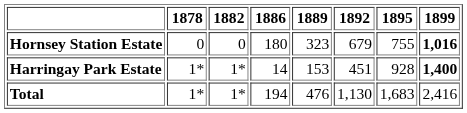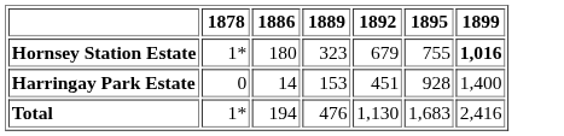- column: 1882 | 0 | 1* | 1*
Hornsey Station Estate | 1878: 0 -> 1*
Harringay Park Estate | 1878: 1* -> 0
Harringay Park Estate | 1899: bold -> normal
